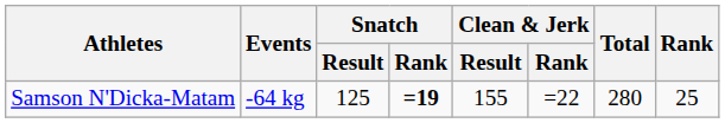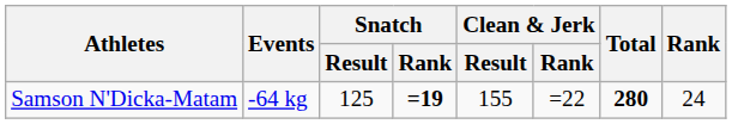Samson N'Dicka-Matam | Total: normal -> bold
Samson N'Dicka-Matam | Rank: 25 -> 24
